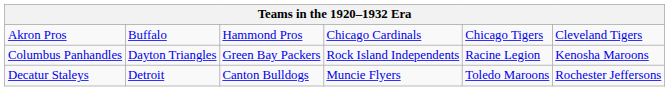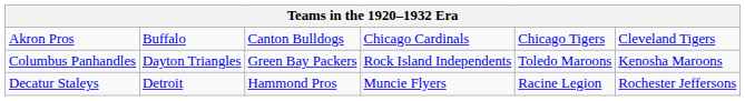Akron Pros | column 3: Hammond Pros -> Canton Bulldogs
Columbus Panhandles | column 5: Racine Legion -> Toledo Maroons
Decatur Staleys | column 3: Canton Bulldogs -> Hammond Pros
Decatur Staleys | column 5: Toledo Maroons -> Racine Legion
